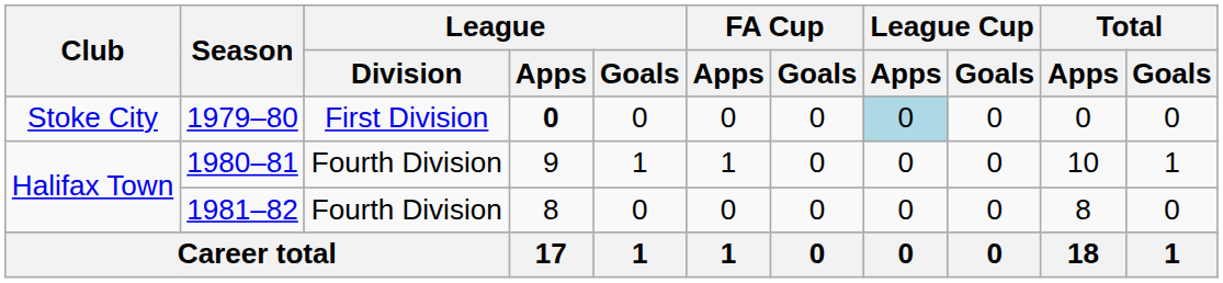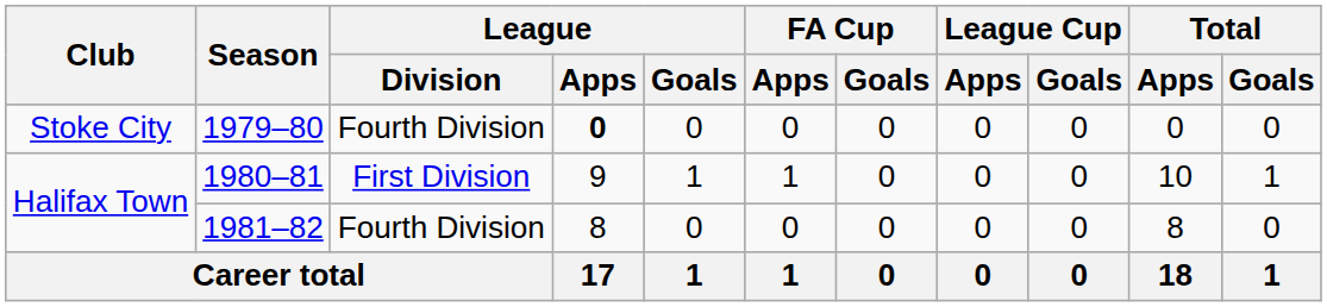1979–80 | League / Division: First Division -> Fourth Division
1979–80 | League Cup / Apps: lightblue background -> no background
1980–81 | League / Division: Fourth Division -> First Division
